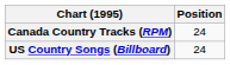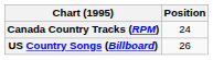US Country Songs (Billboard) | Position: 24 -> 26
